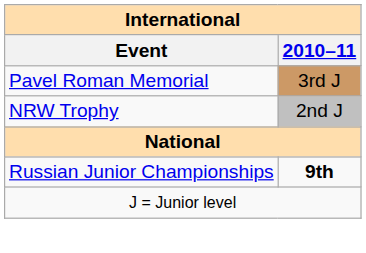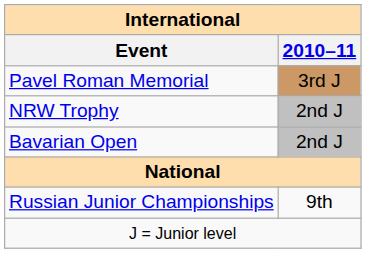+ row: Bavarian Open | 2nd J
Russian Junior Championships | 2010–11: bold -> normal
